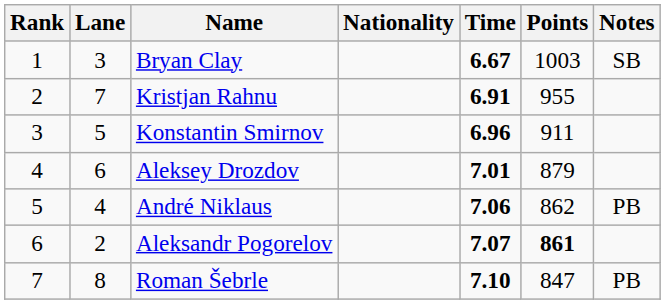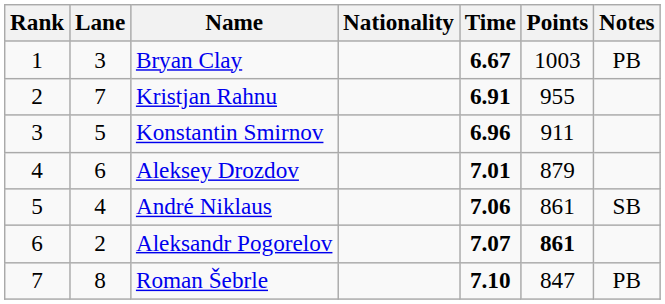Bryan Clay | Notes: SB -> PB
André Niklaus | Points: 862 -> 861
André Niklaus | Notes: PB -> SB
